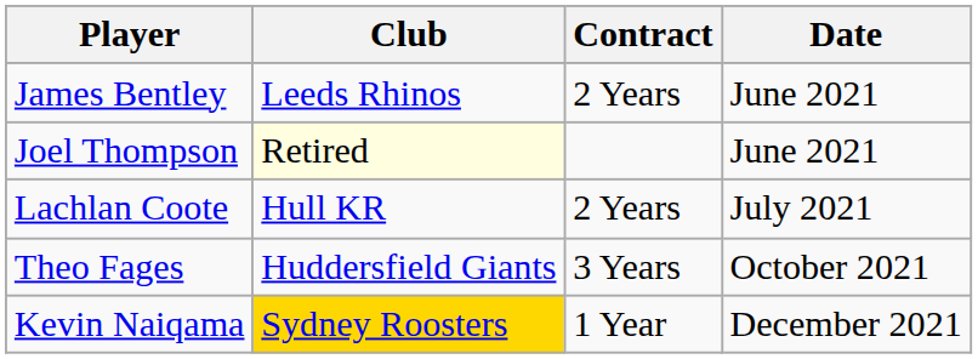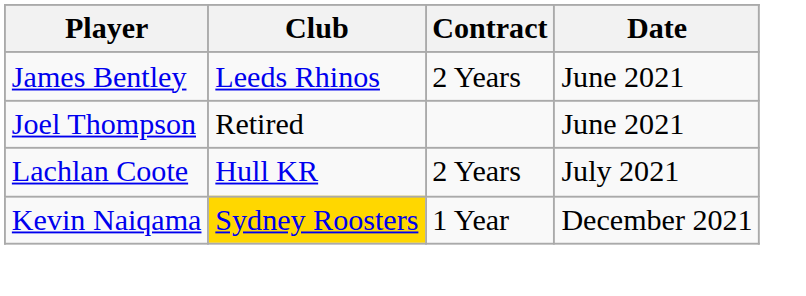Joel Thompson | Club: lightyellow background -> no background
- row: Theo Fages | Huddersfield Giants | 3 Years | October 2021
